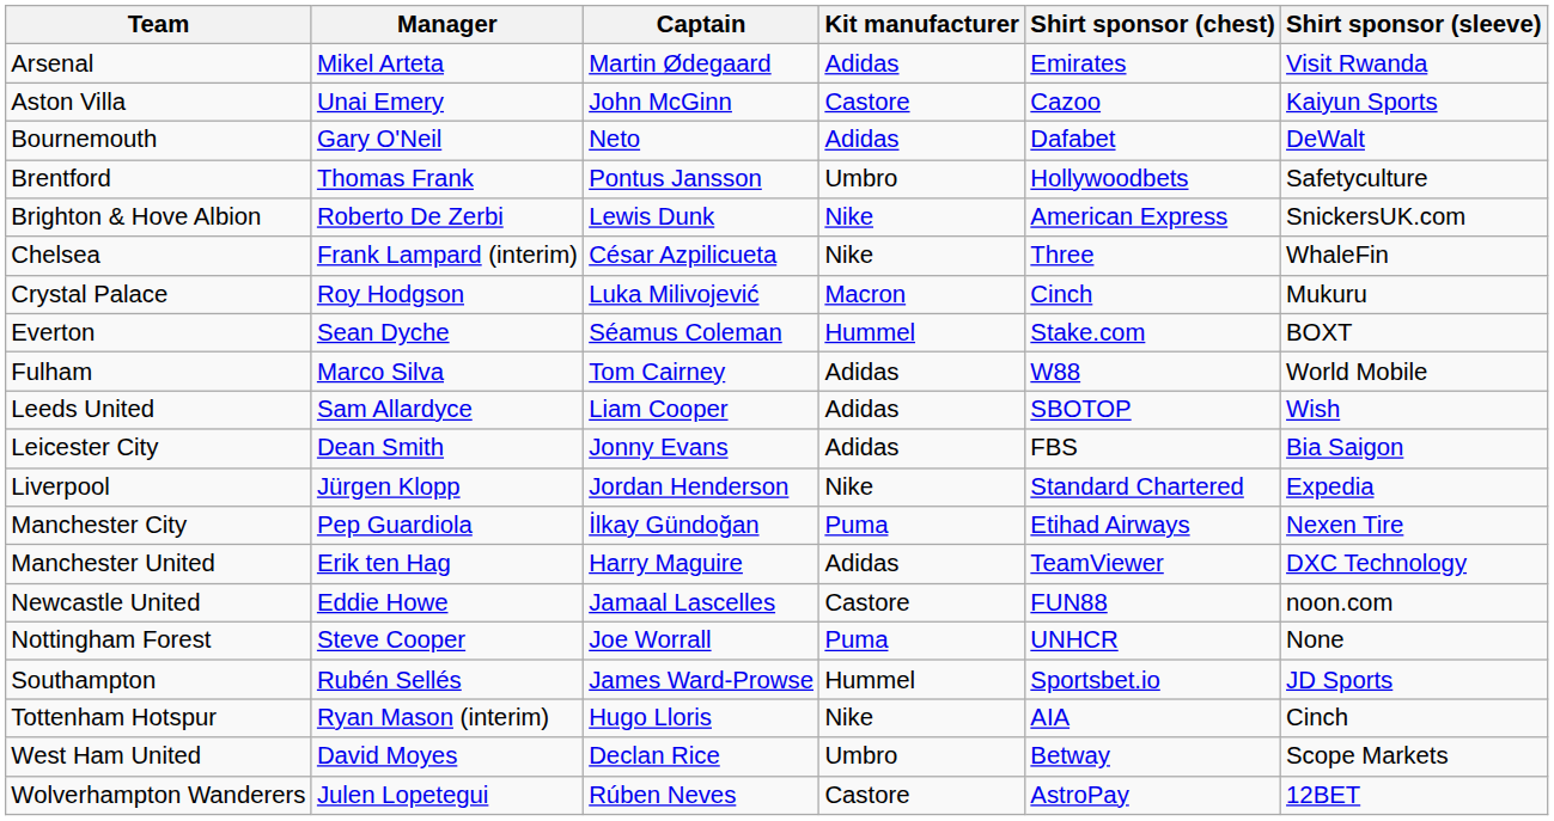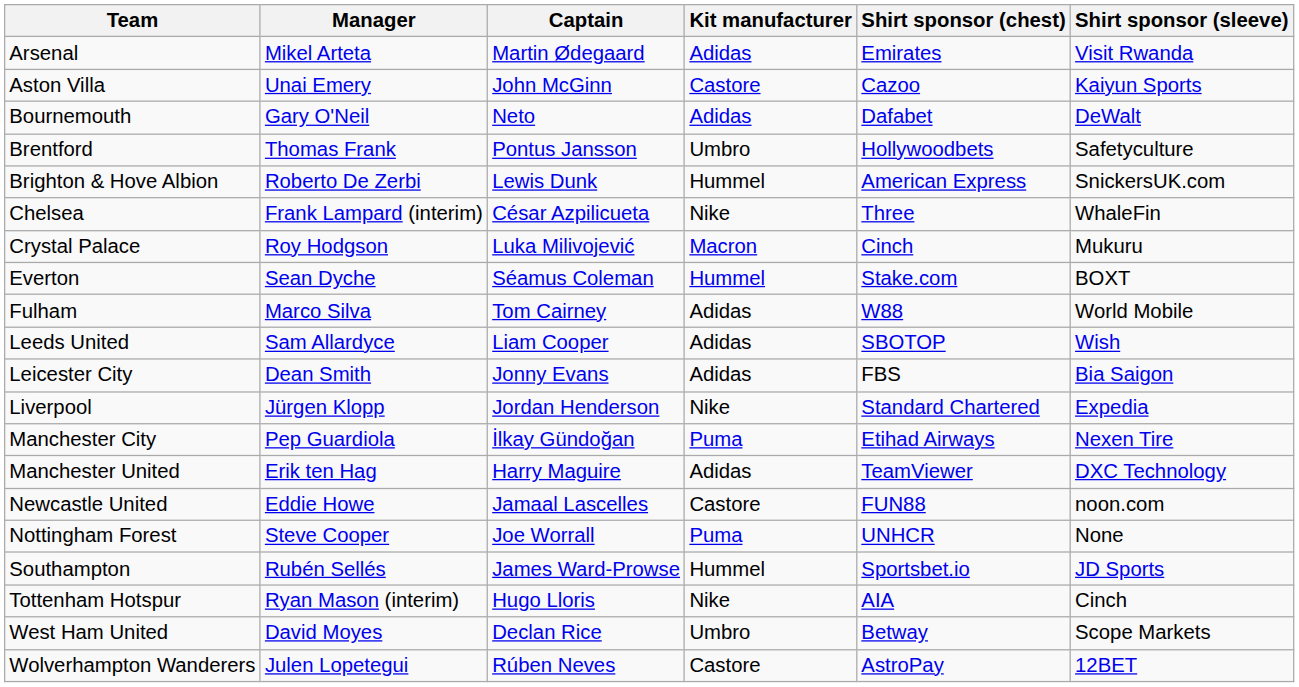Brighton & Hove Albion | Kit manufacturer: Nike -> Hummel
